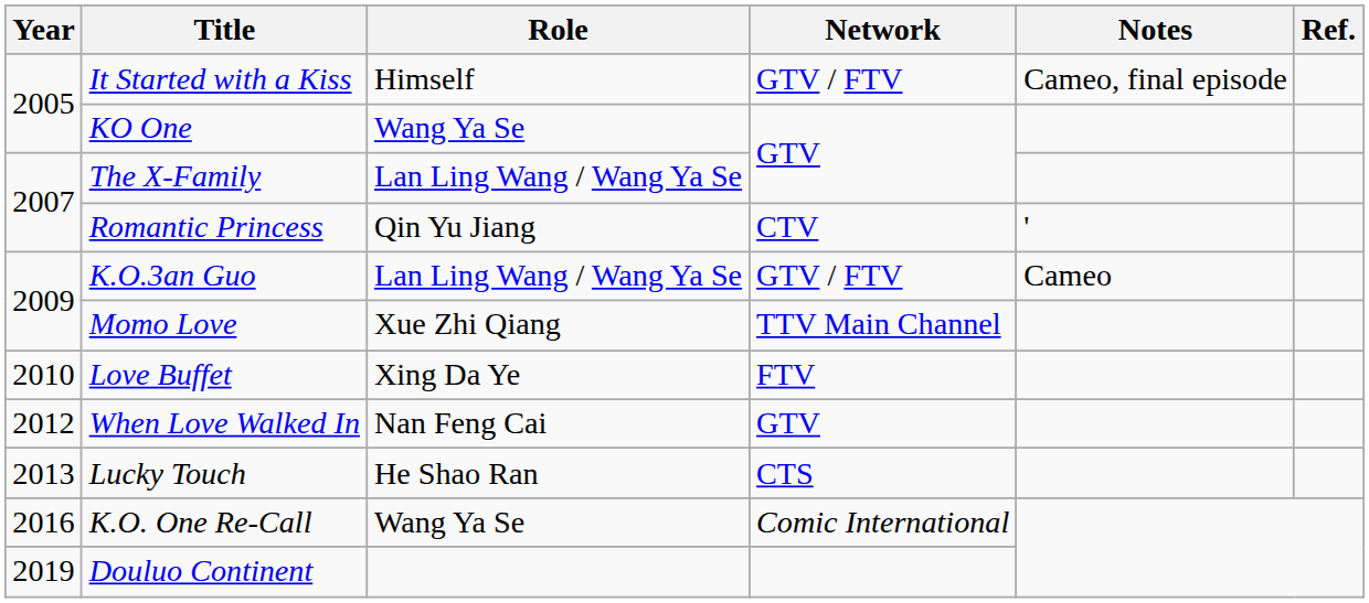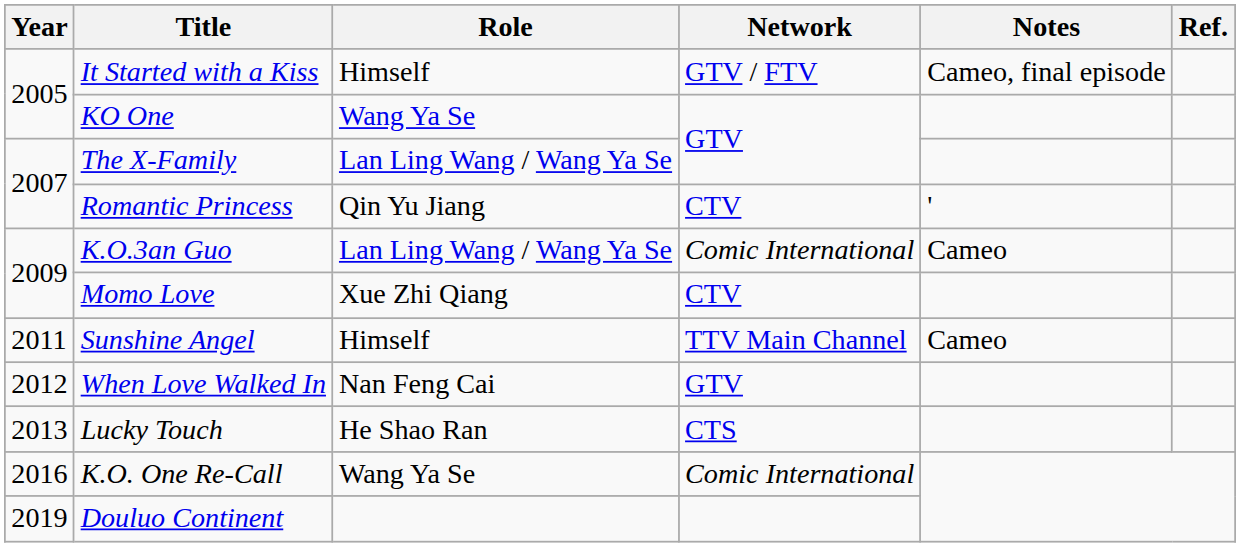K.O.3an Guo | Network: GTV / FTV -> Comic International
Momo Love | Network: TTV Main Channel -> CTV
- row: 2010 | Love Buffet | Xing Da Ye | FTV
+ row: 2011 | Sunshine Angel | Himself | TTV Main Channel | Cameo
